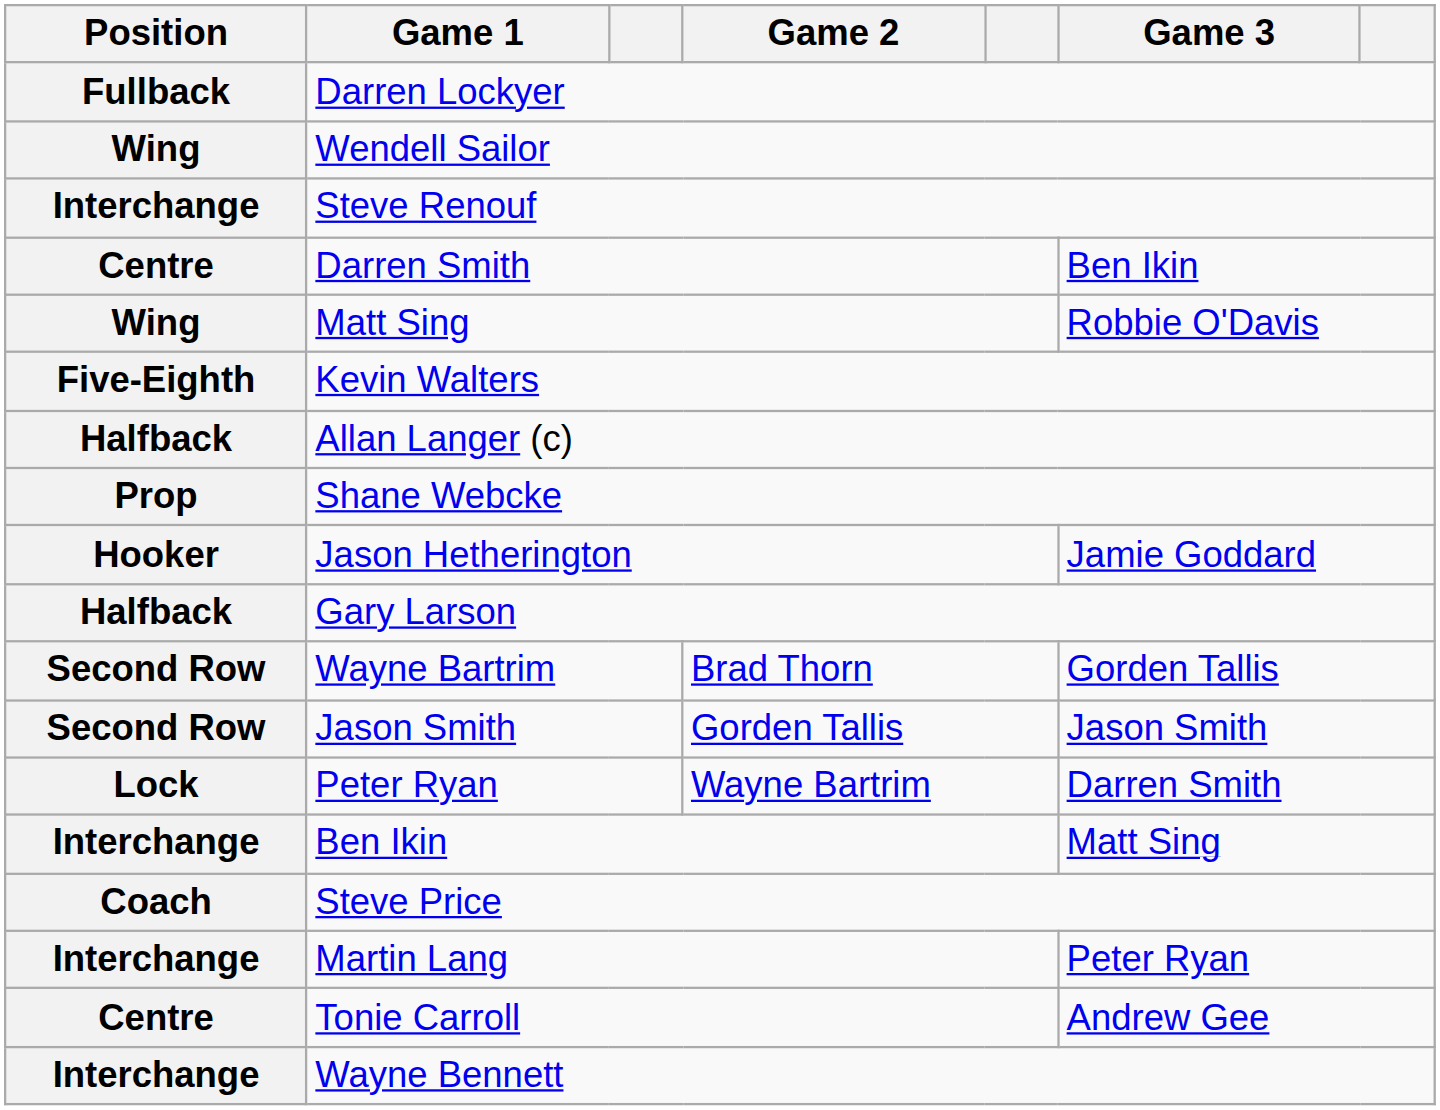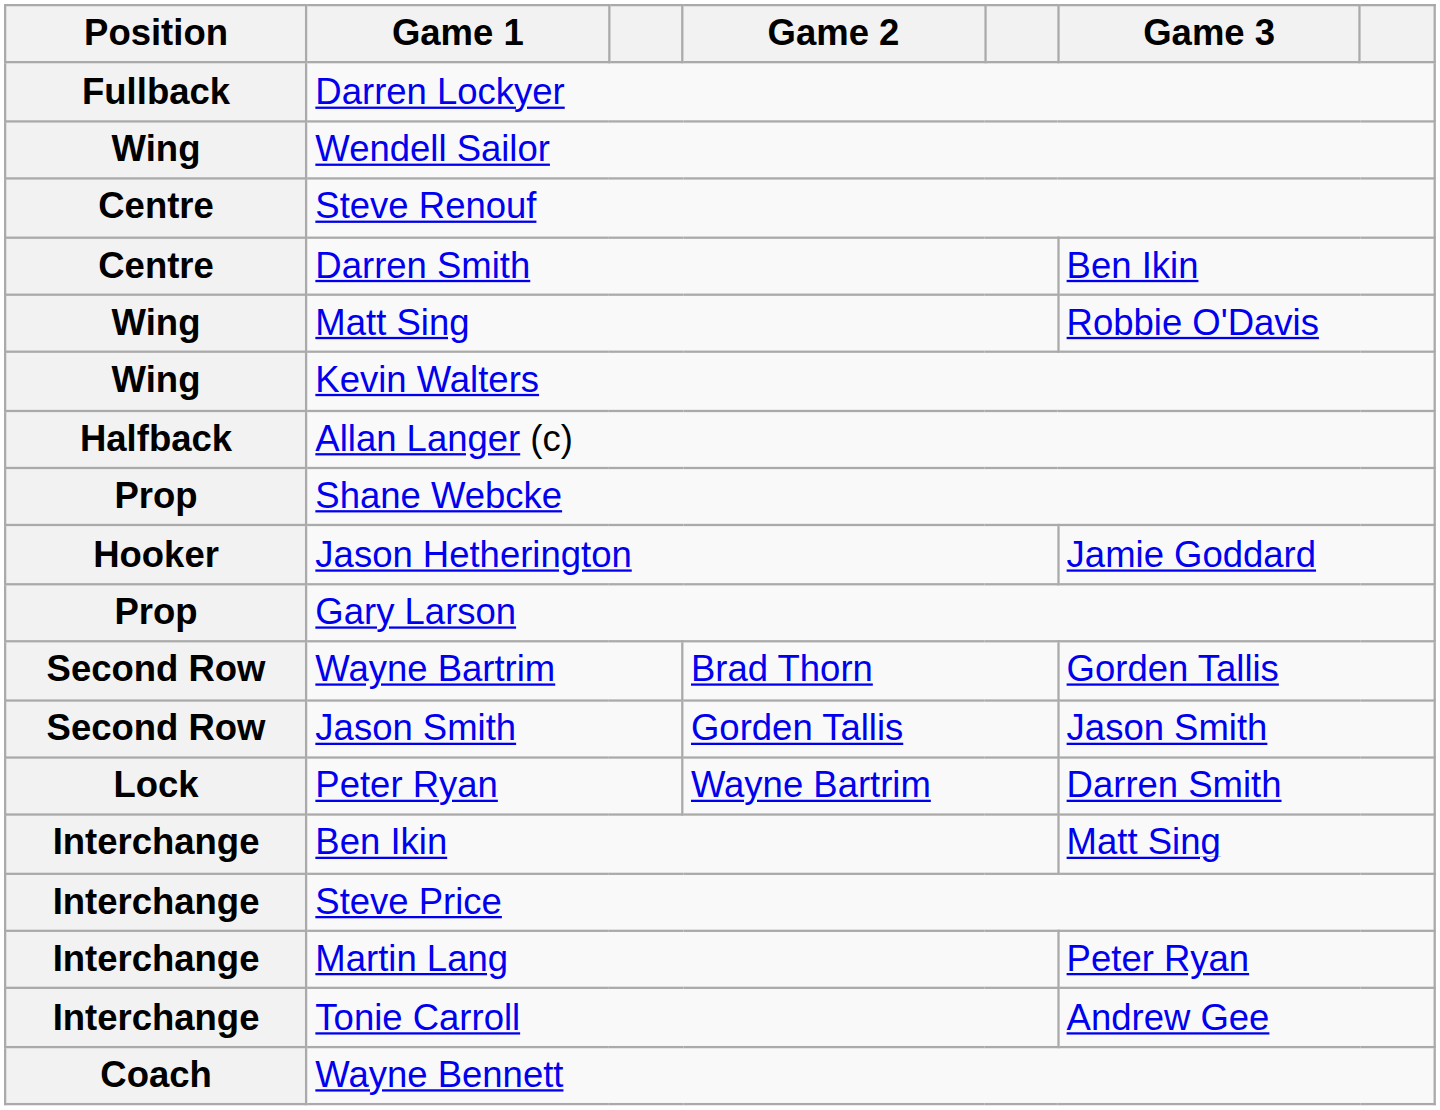Steve Renouf | Position: Interchange -> Centre
Kevin Walters | Position: Five-Eighth -> Wing
Gary Larson | Position: Halfback -> Prop
Steve Price | Position: Coach -> Interchange
Tonie Carroll | Position: Centre -> Interchange
Wayne Bennett | Position: Interchange -> Coach
